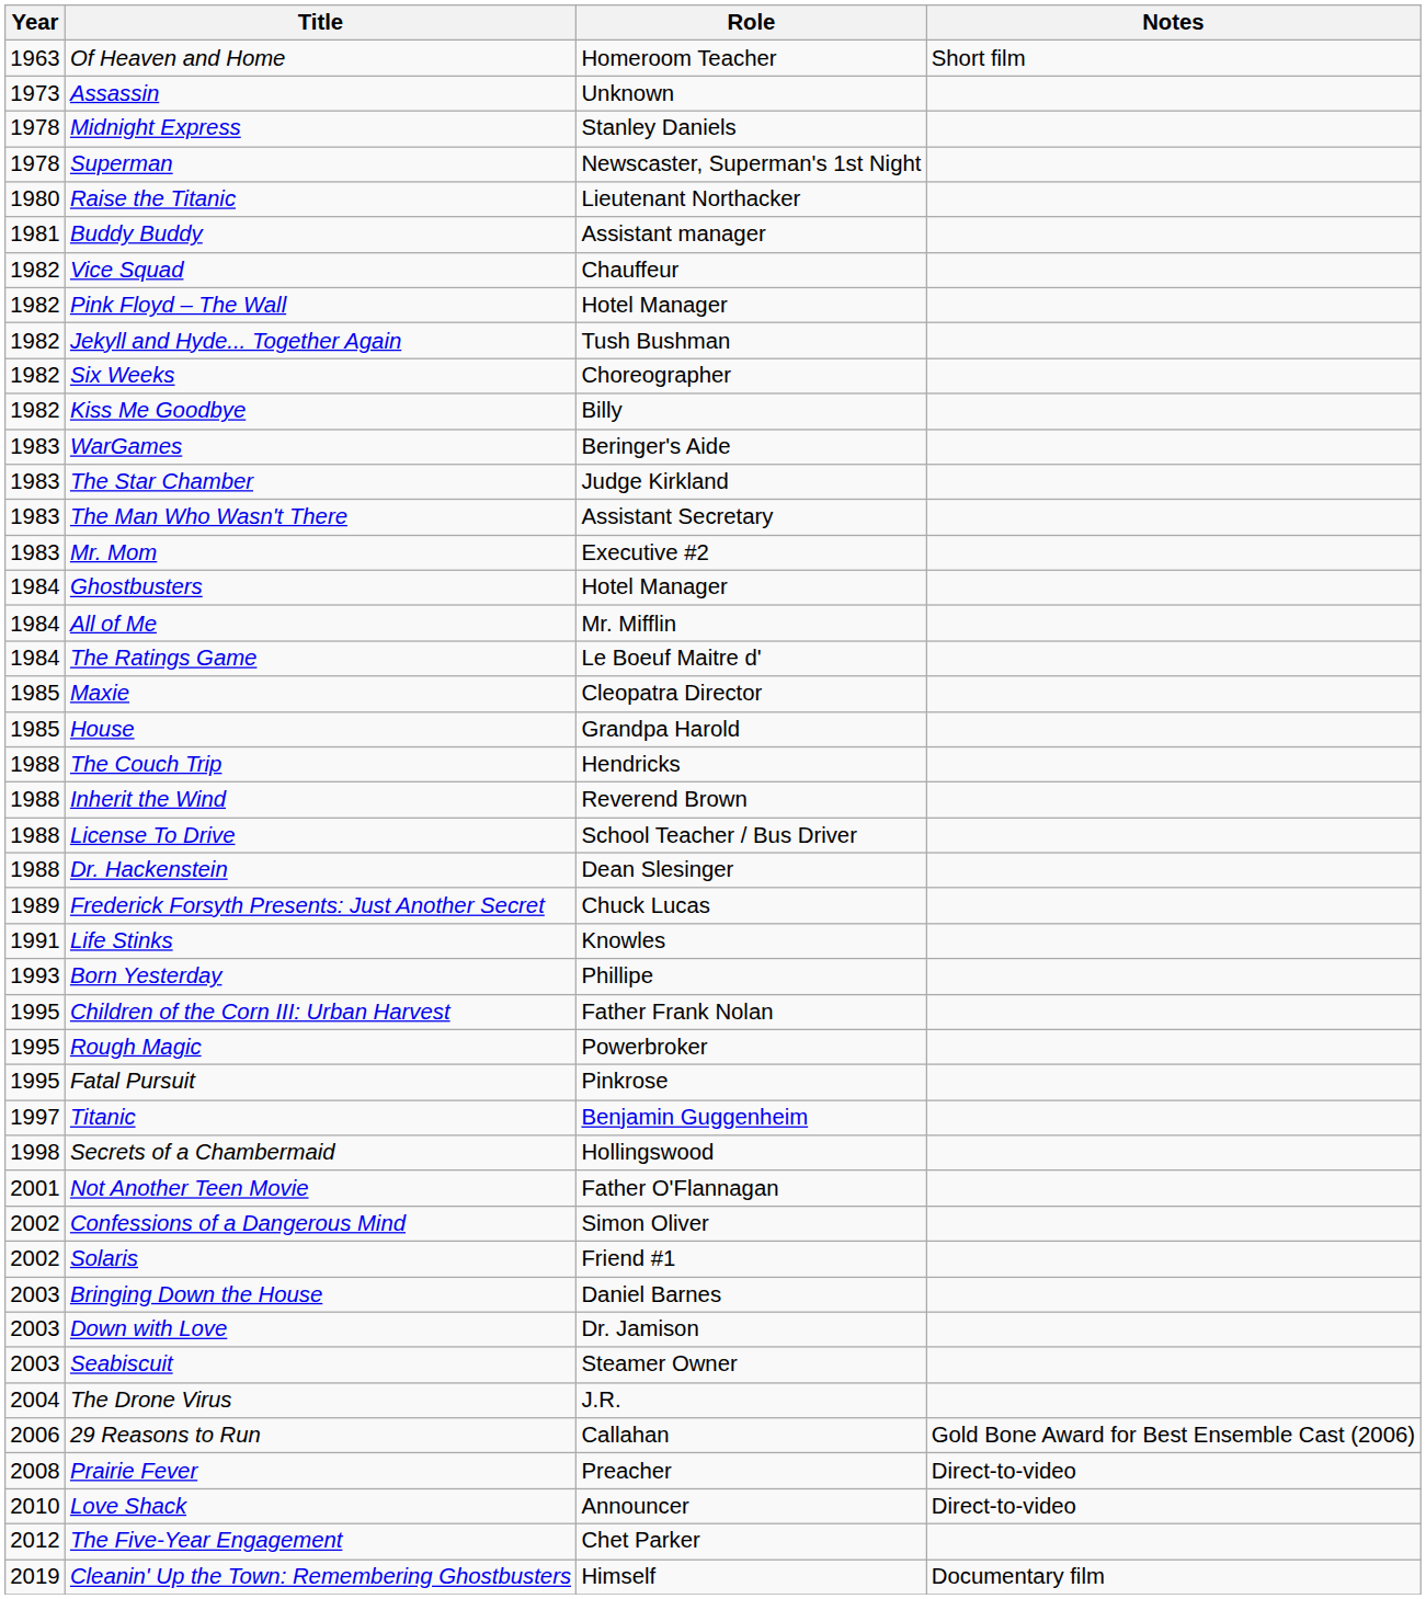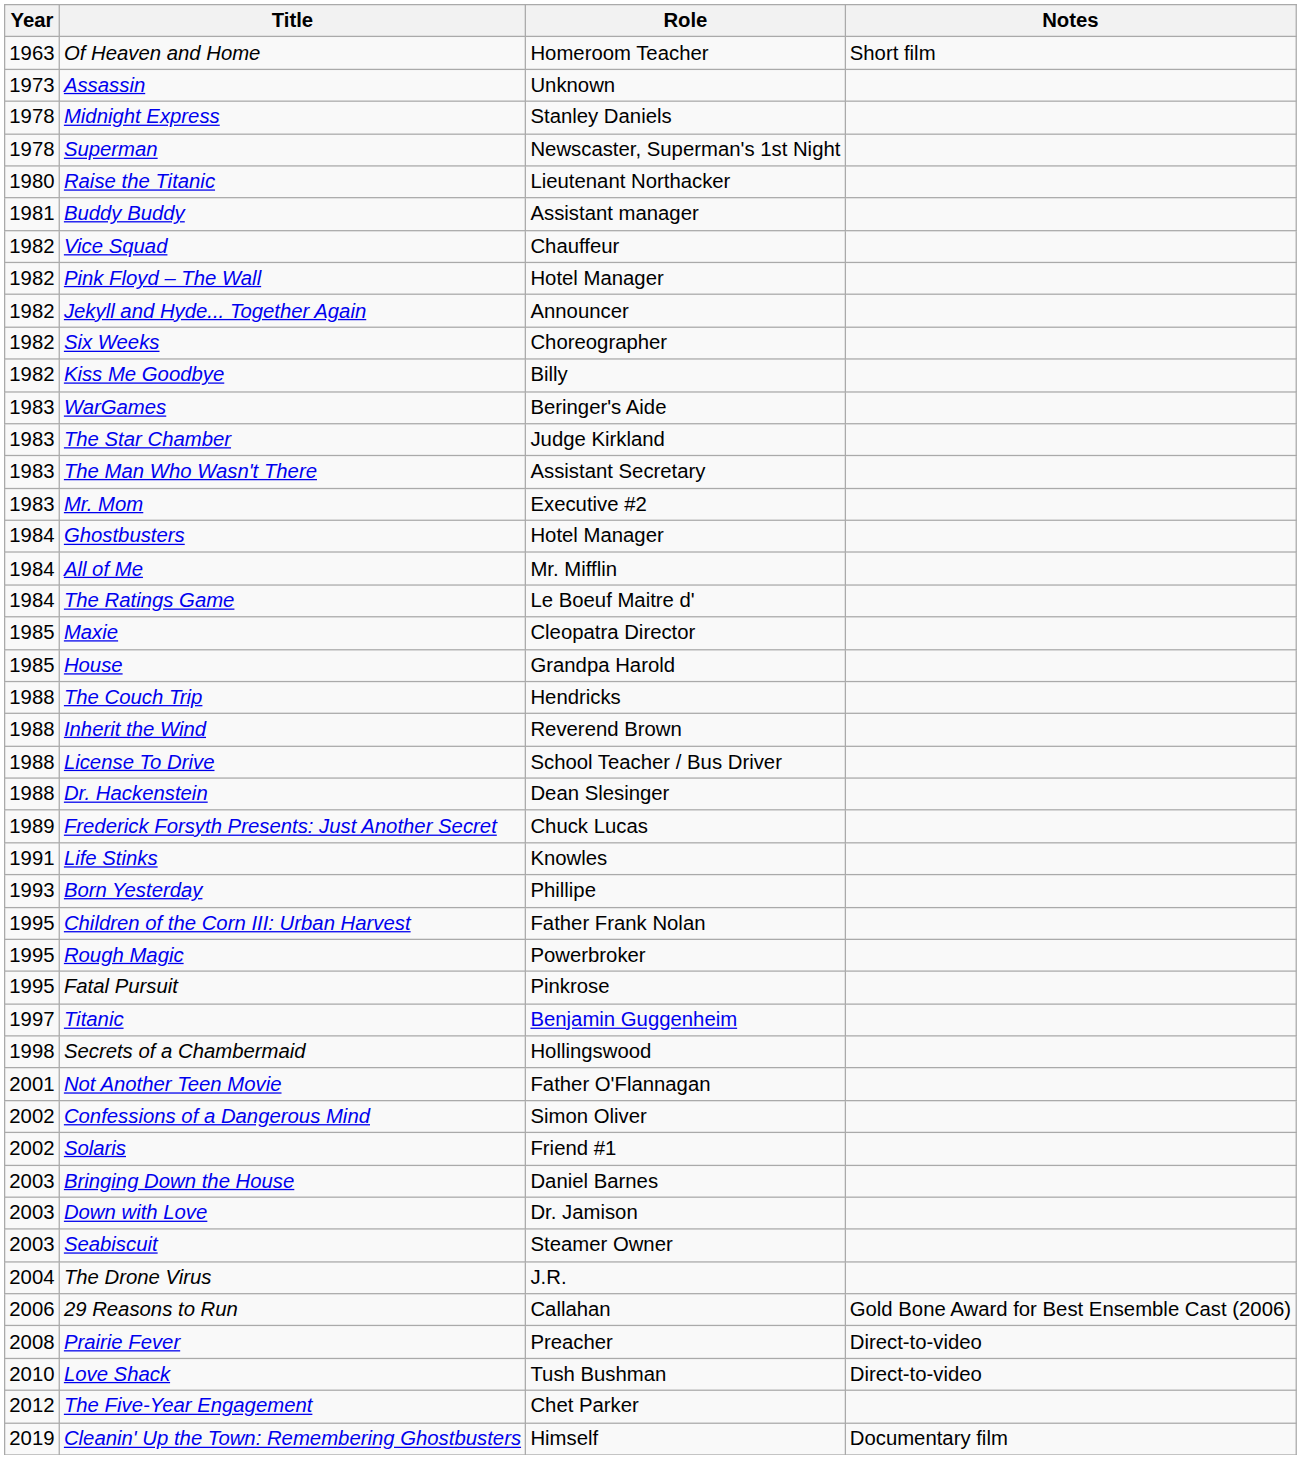Jekyll and Hyde... Together Again | Role: Tush Bushman -> Announcer
Love Shack | Role: Announcer -> Tush Bushman
